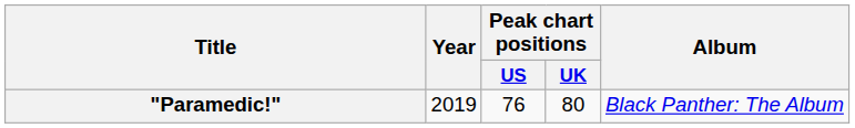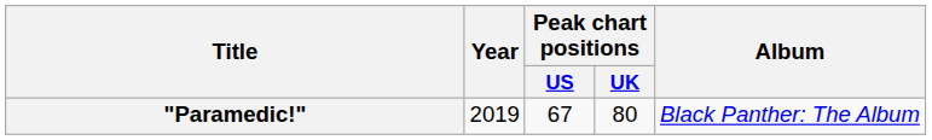"Paramedic!" | Peak chart positions / US: 76 -> 67
